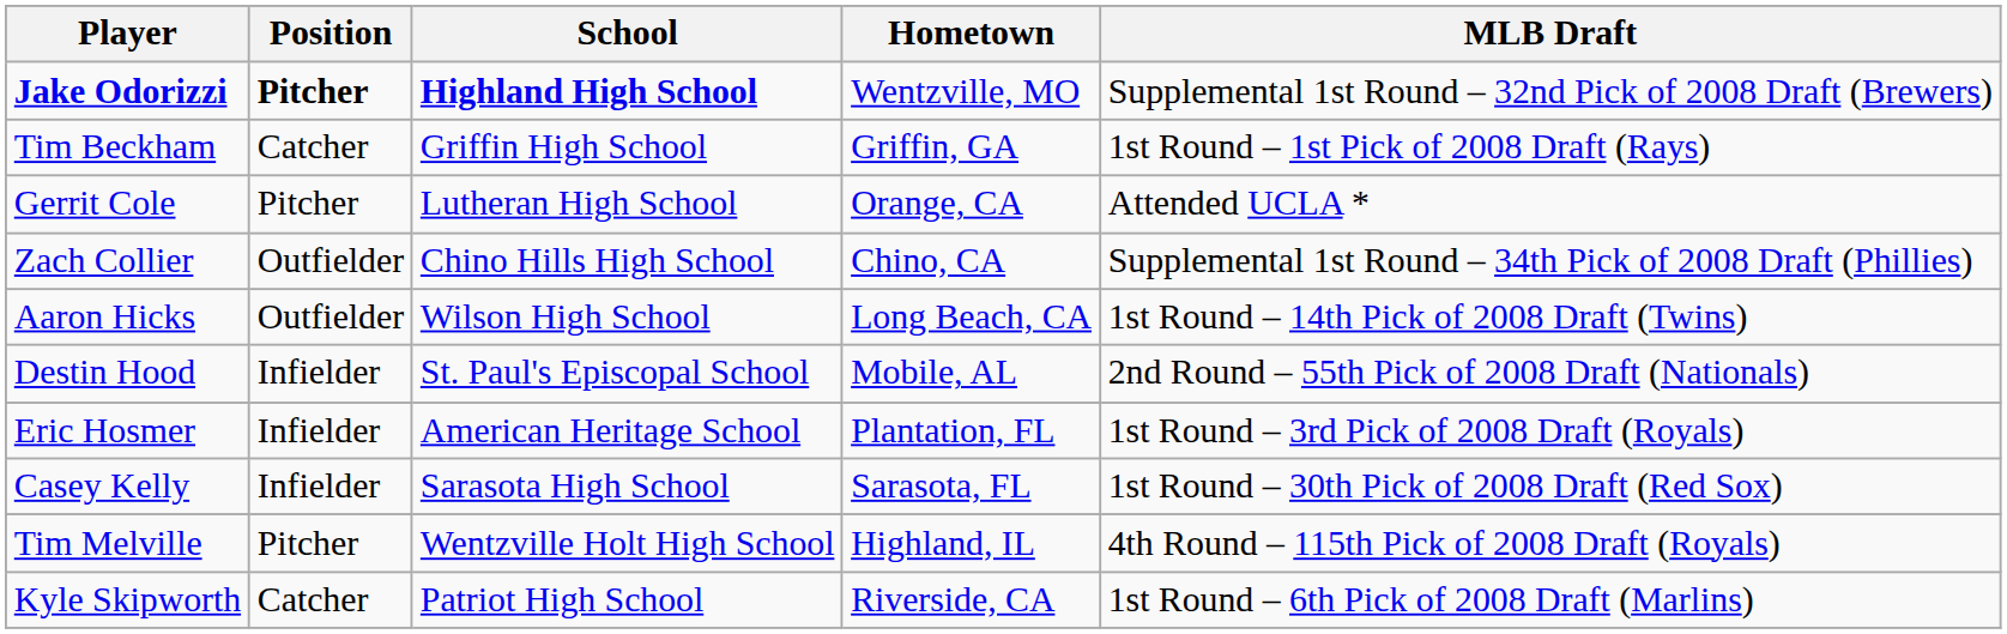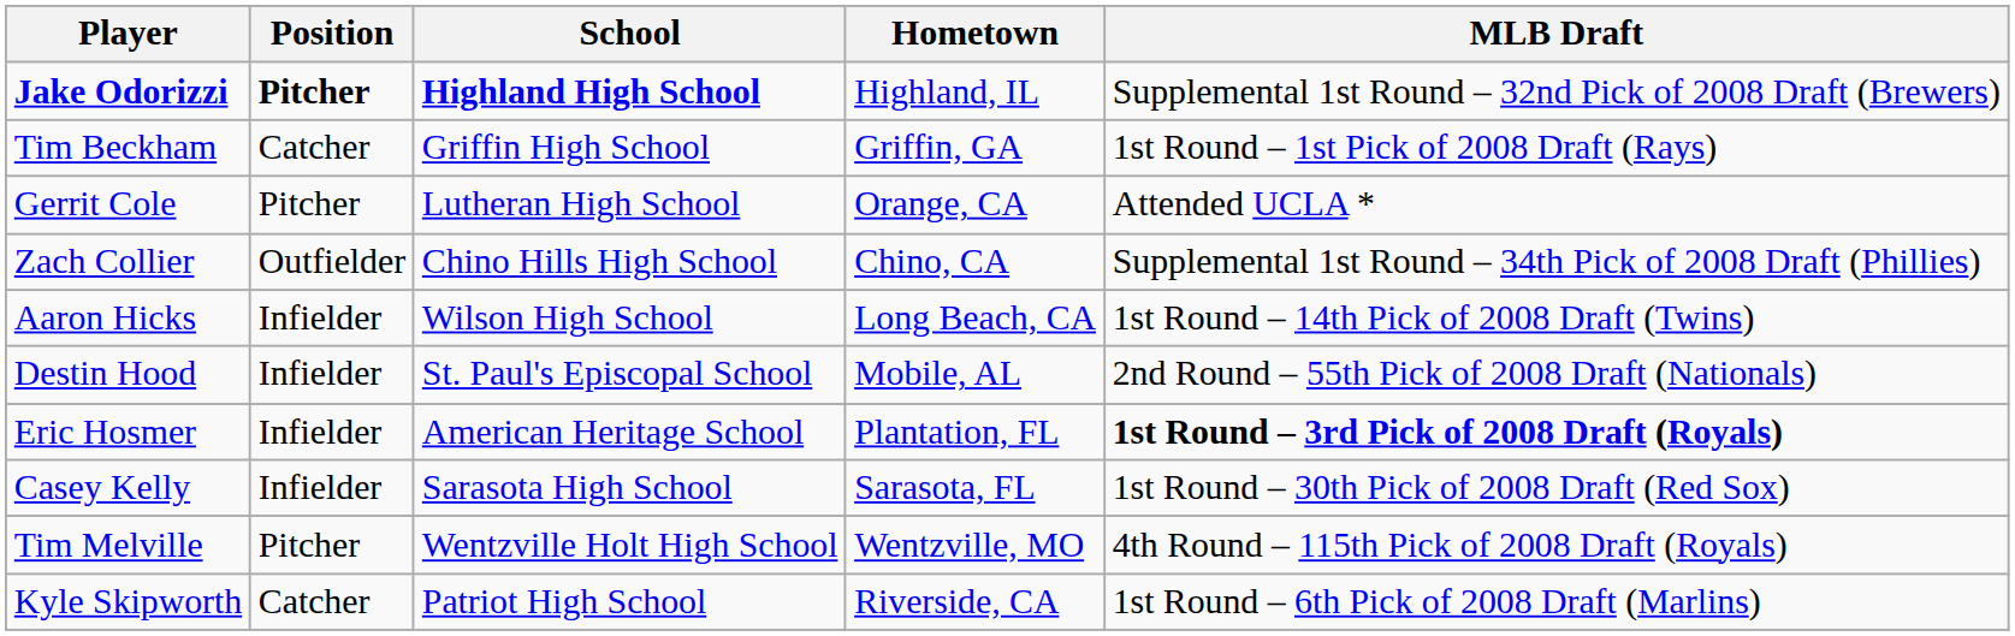Jake Odorizzi | Hometown: Wentzville, MO -> Highland, IL
Aaron Hicks | Position: Outfielder -> Infielder
Eric Hosmer | MLB Draft: normal -> bold
Tim Melville | Hometown: Highland, IL -> Wentzville, MO
